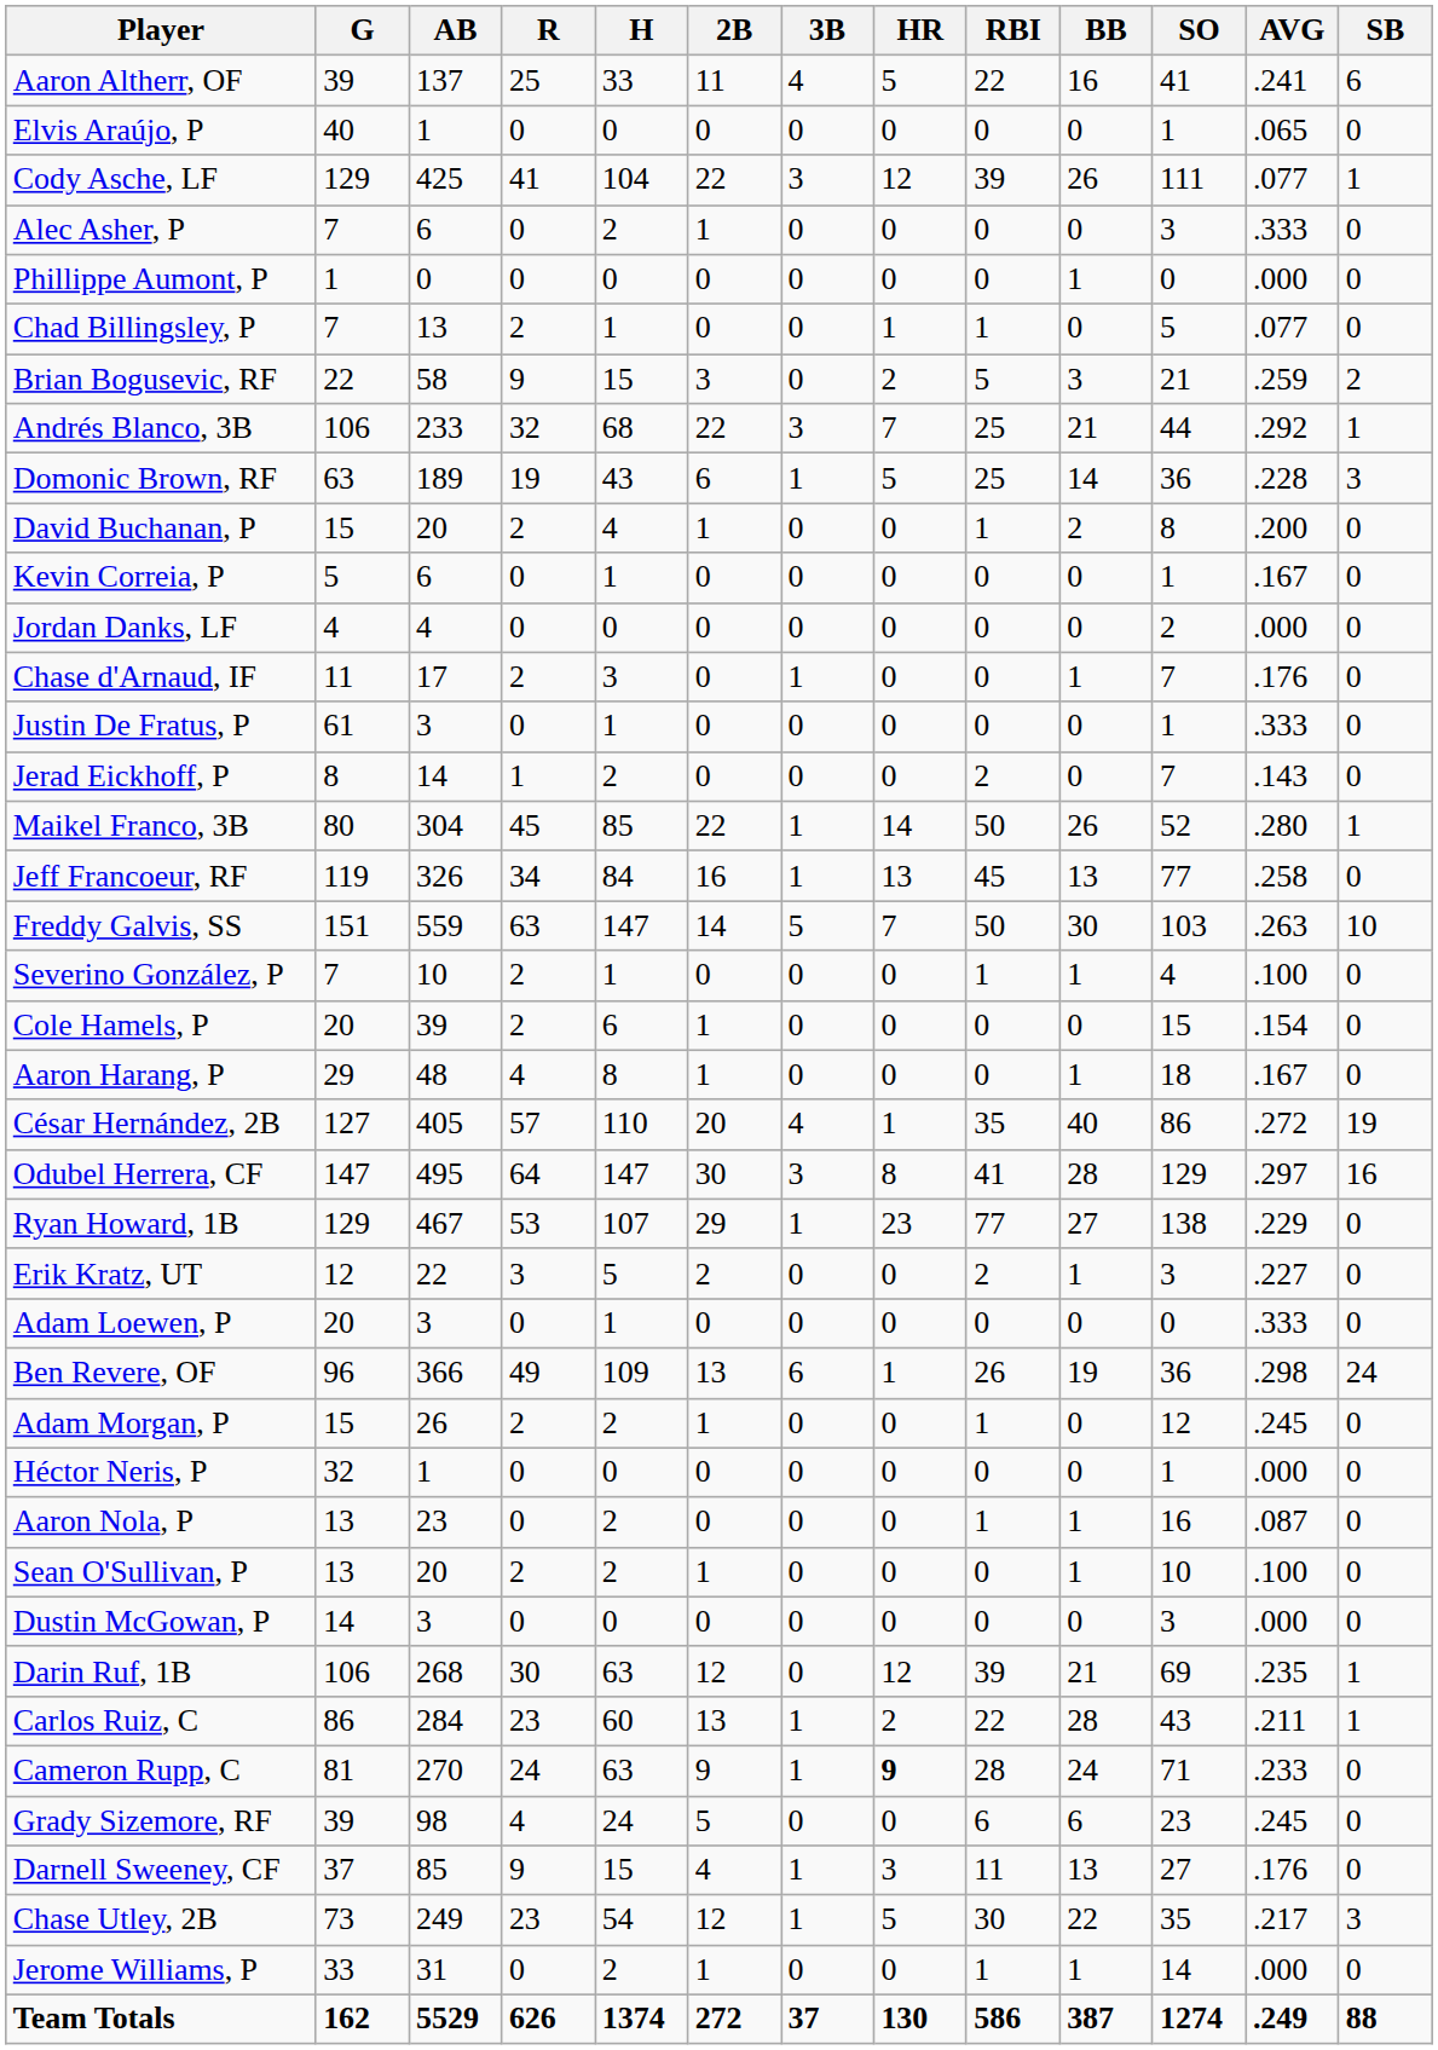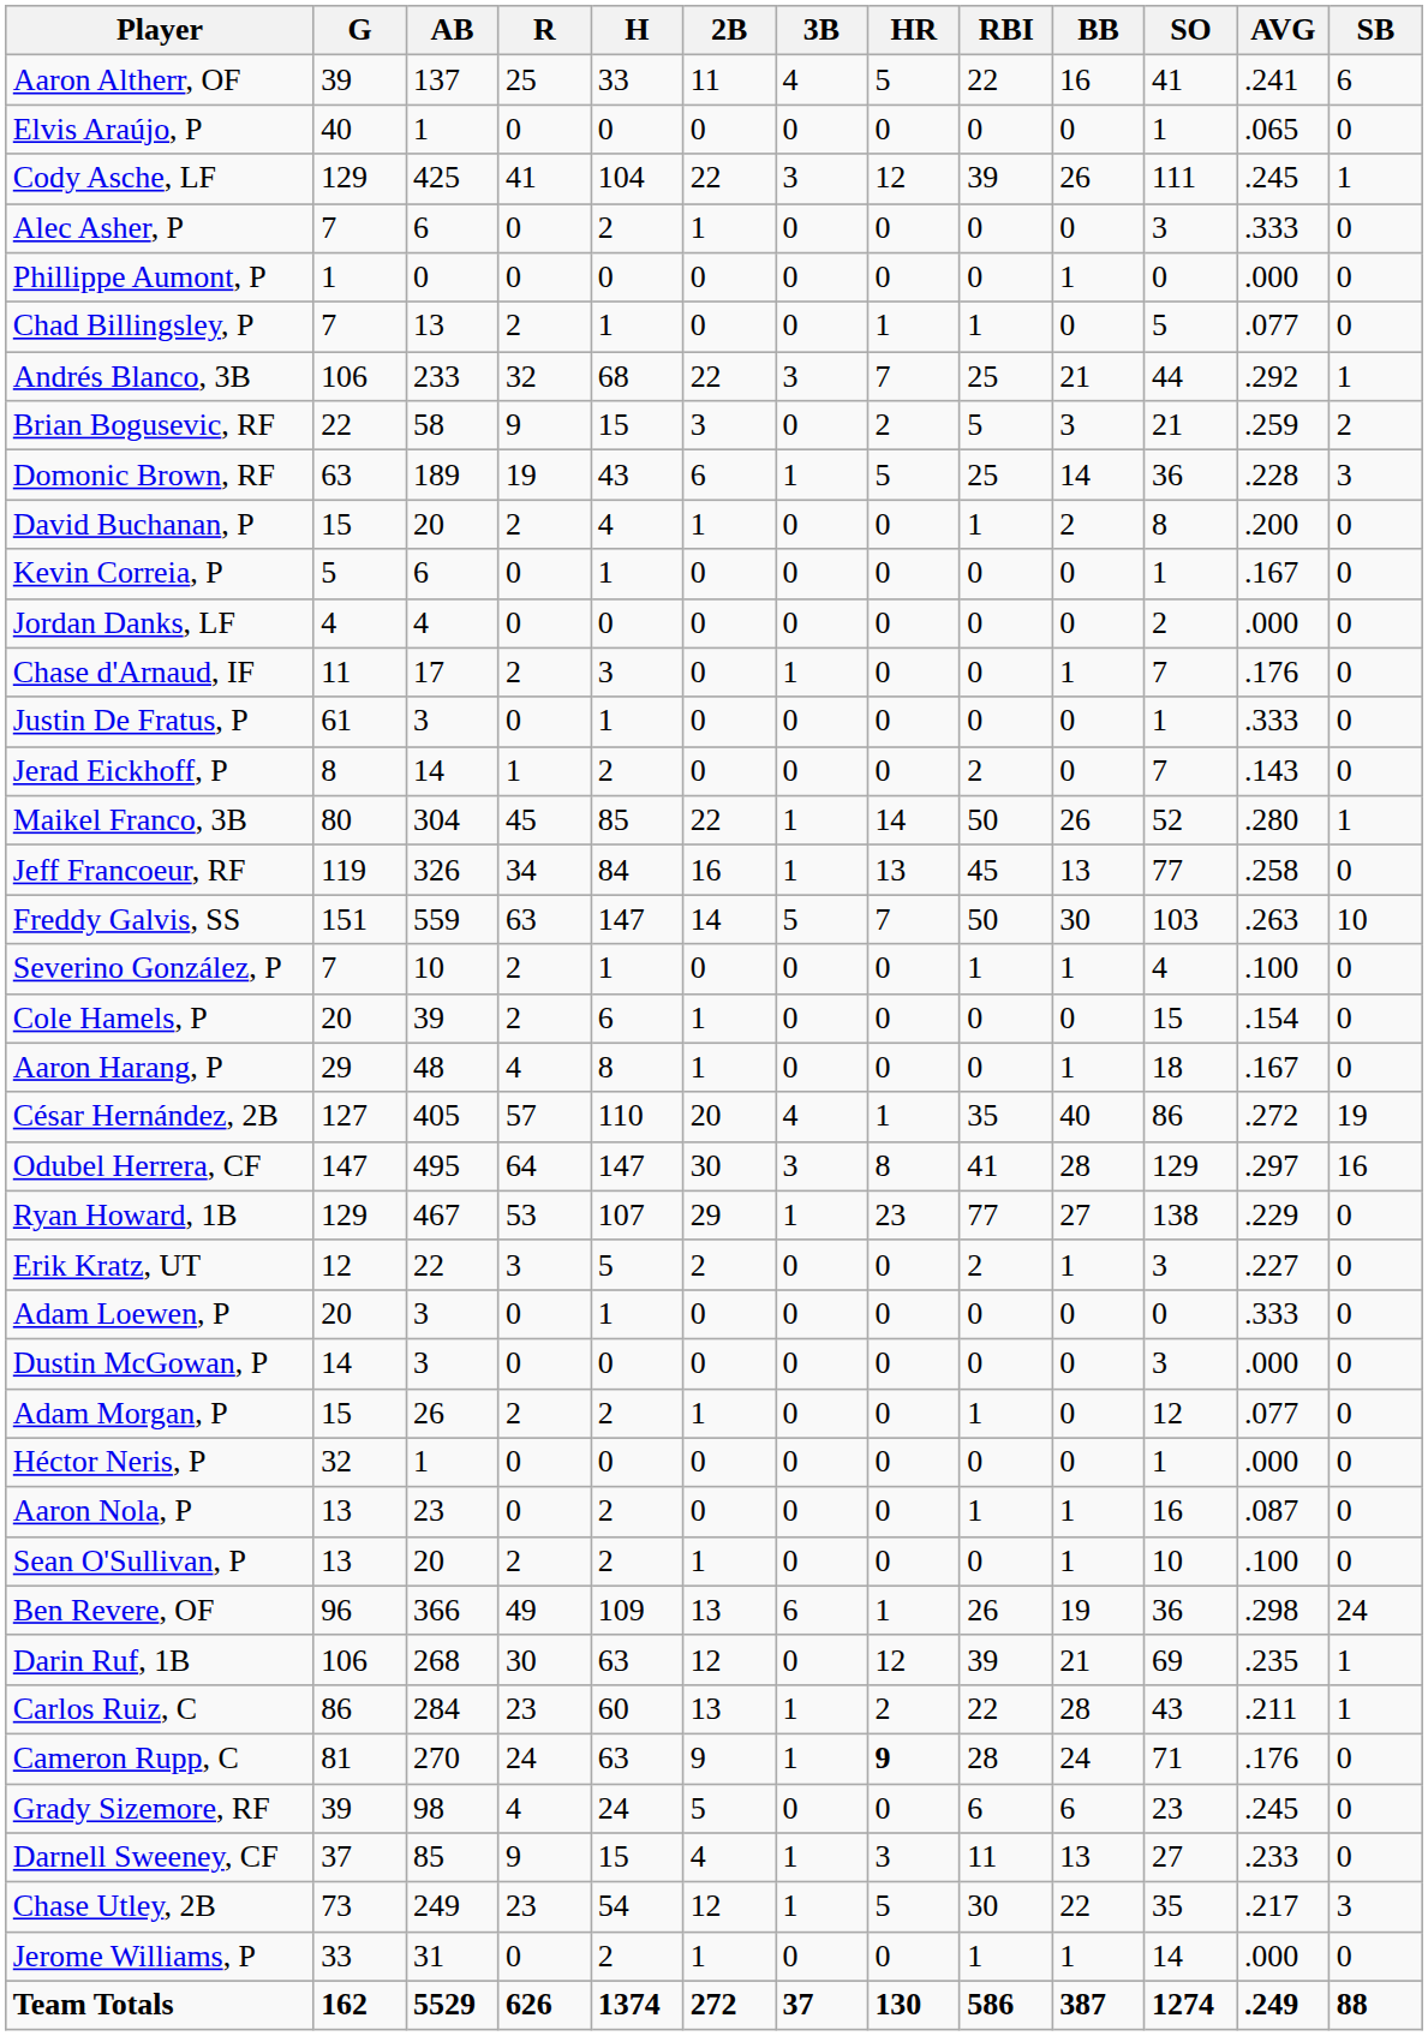Cody Asche, LF | AVG: .077 -> .245
rows swapped: Andrés Blanco, 3B <-> Brian Bogusevic, RF
rows swapped: Dustin McGowan, P <-> Ben Revere, OF
Adam Morgan, P | AVG: .245 -> .077
Cameron Rupp, C | AVG: .233 -> .176
Darnell Sweeney, CF | AVG: .176 -> .233
